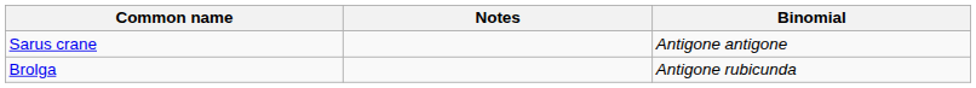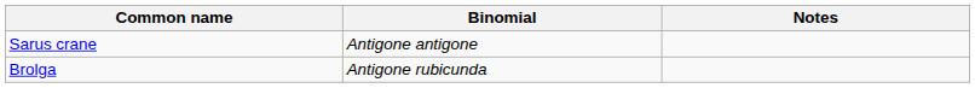columns swapped: Binomial <-> Notes
